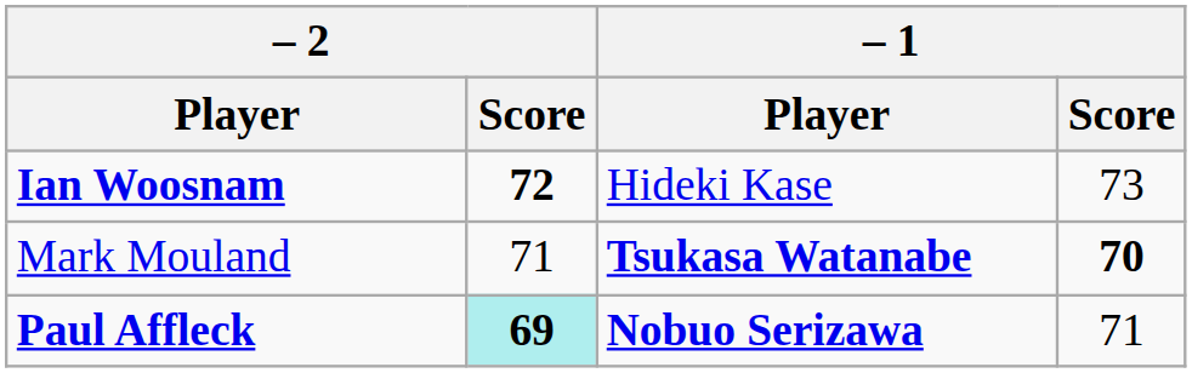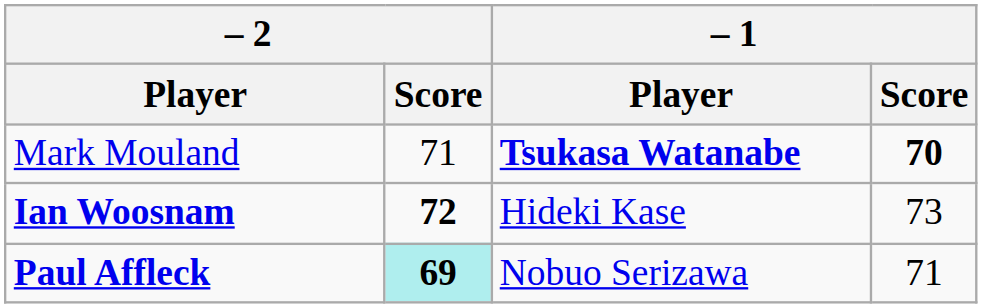rows swapped: Ian Woosnam <-> Mark Mouland
Paul Affleck | – 1 / Player: bold -> normal
